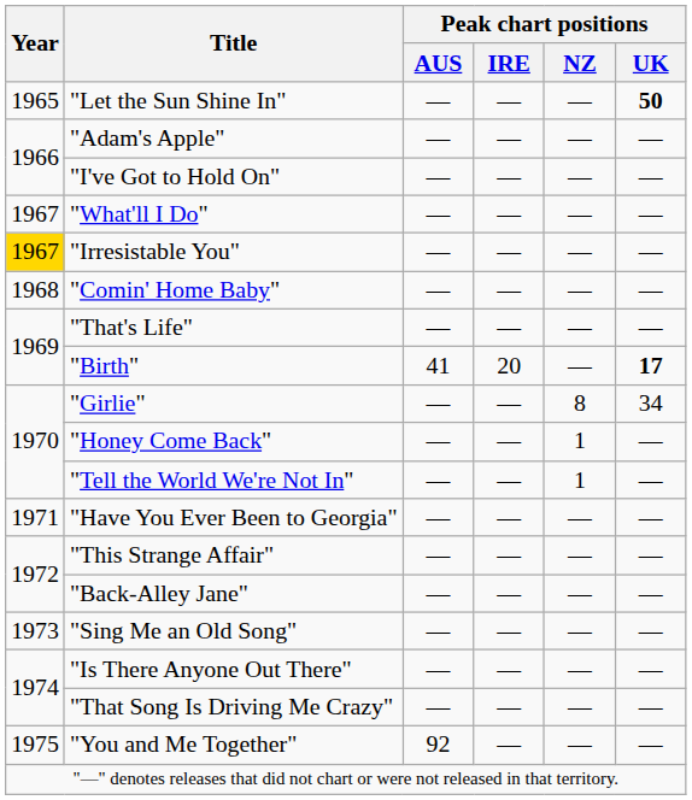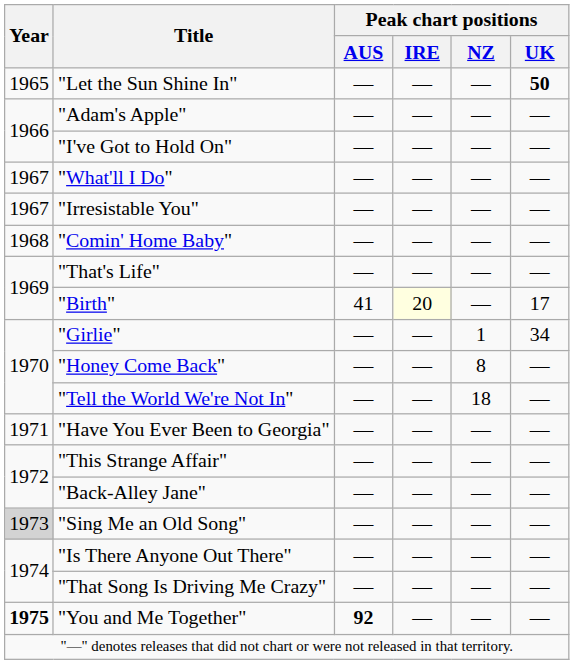"Irresistable You" | Year: gold background -> no background
"Birth" | Peak chart positions / IRE: no background -> lightyellow background
"Birth" | Peak chart positions / UK: bold -> normal
"Girlie" | Peak chart positions / NZ: 8 -> 1
"Honey Come Back" | Peak chart positions / NZ: 1 -> 8
"Tell the World We're Not In" | Peak chart positions / NZ: 1 -> 18
"Sing Me an Old Song" | Year: no background -> lightgrey background
"You and Me Together" | Year: normal -> bold
"You and Me Together" | Peak chart positions / AUS: normal -> bold
